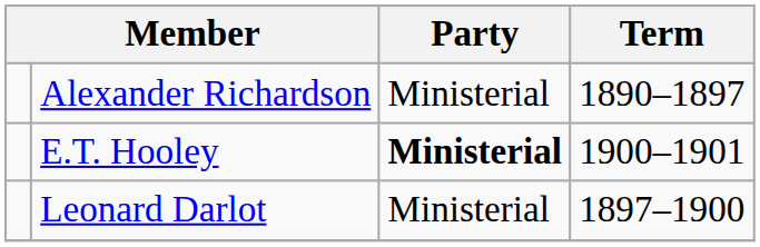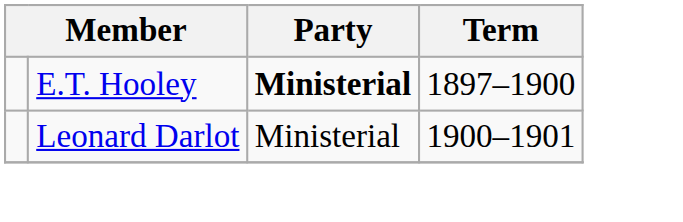- row: Alexander Richardson | Ministerial | 1890–1897
E.T. Hooley | Term: 1900–1901 -> 1897–1900
Leonard Darlot | Term: 1897–1900 -> 1900–1901
